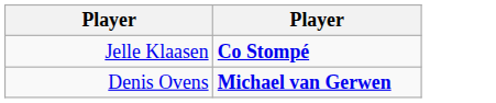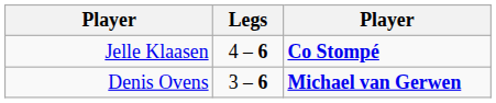+ column: Legs | 4 – 6 | 3 – 6
